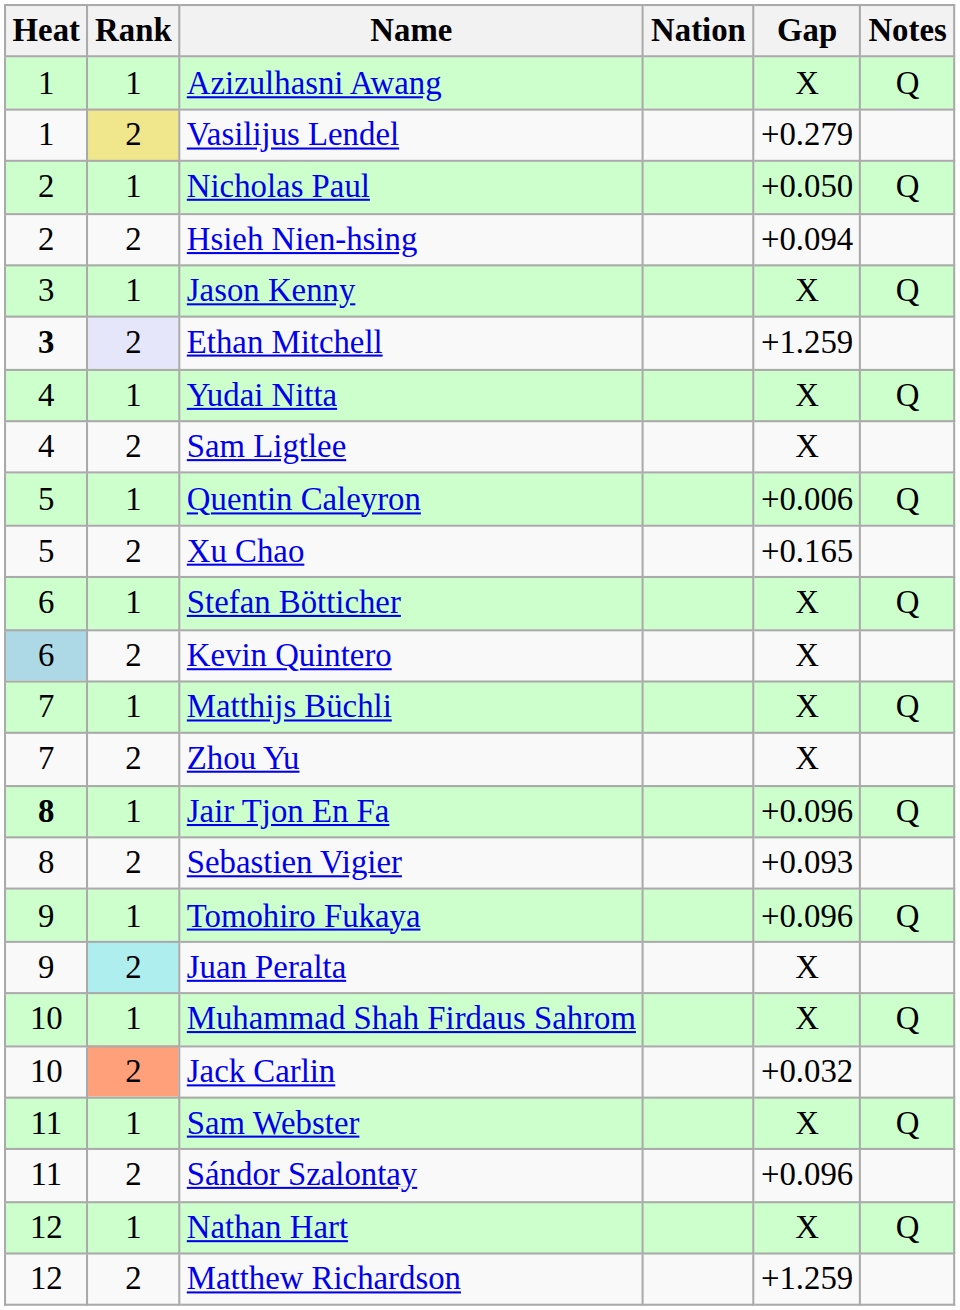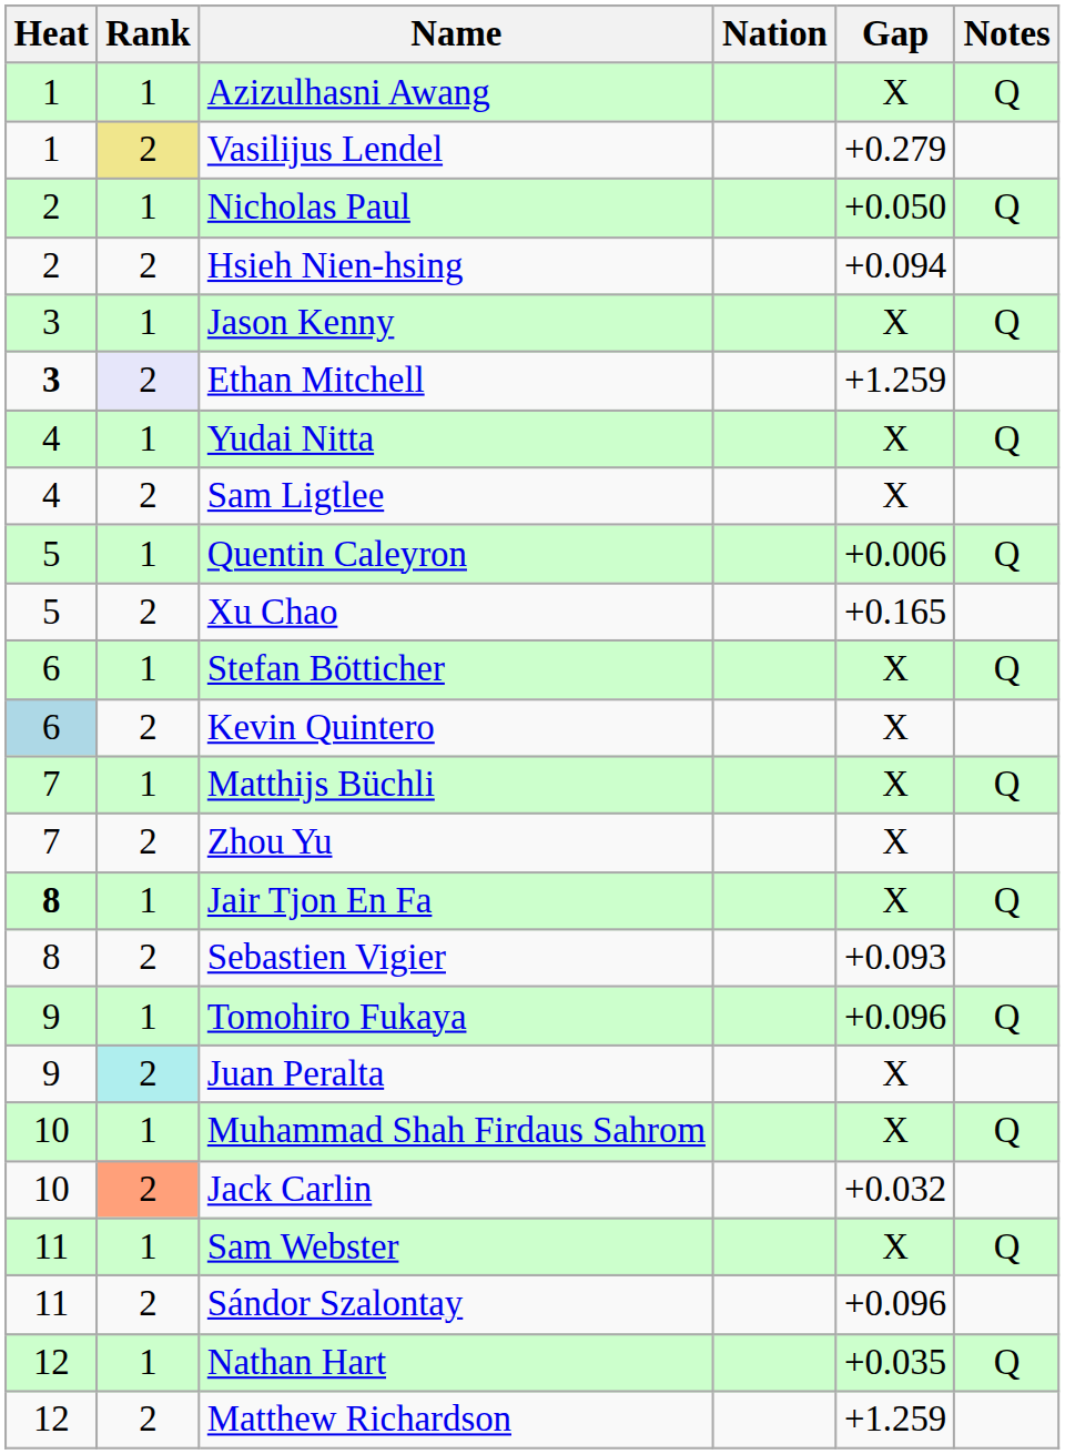Jair Tjon En Fa | Gap: +0.096 -> X
Nathan Hart | Gap: X -> +0.035
